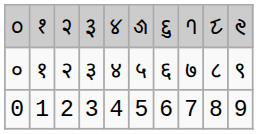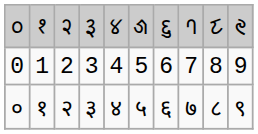rows swapped: ० <-> 0
